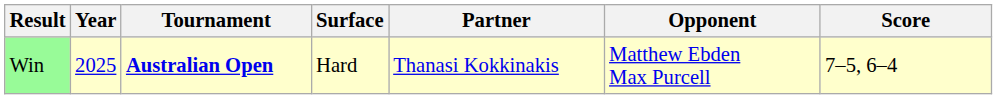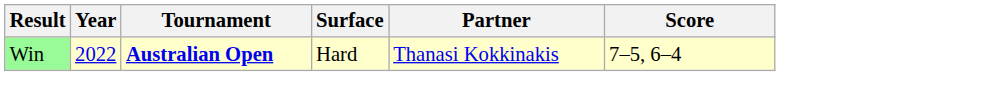- column: Opponent | Matthew Ebden Max Purcell
Win | Year: 2025 -> 2022
